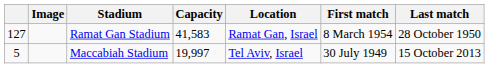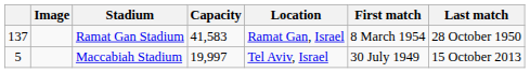Ramat Gan Stadium | column 1: 127 -> 137
